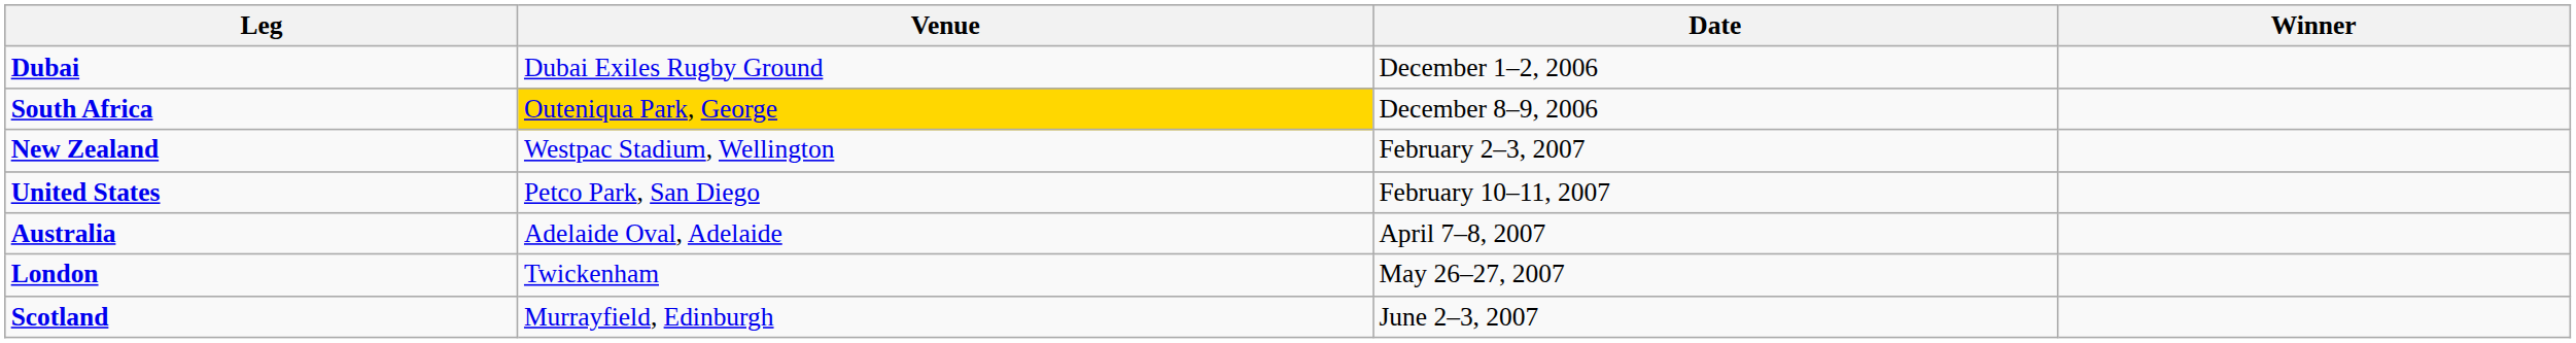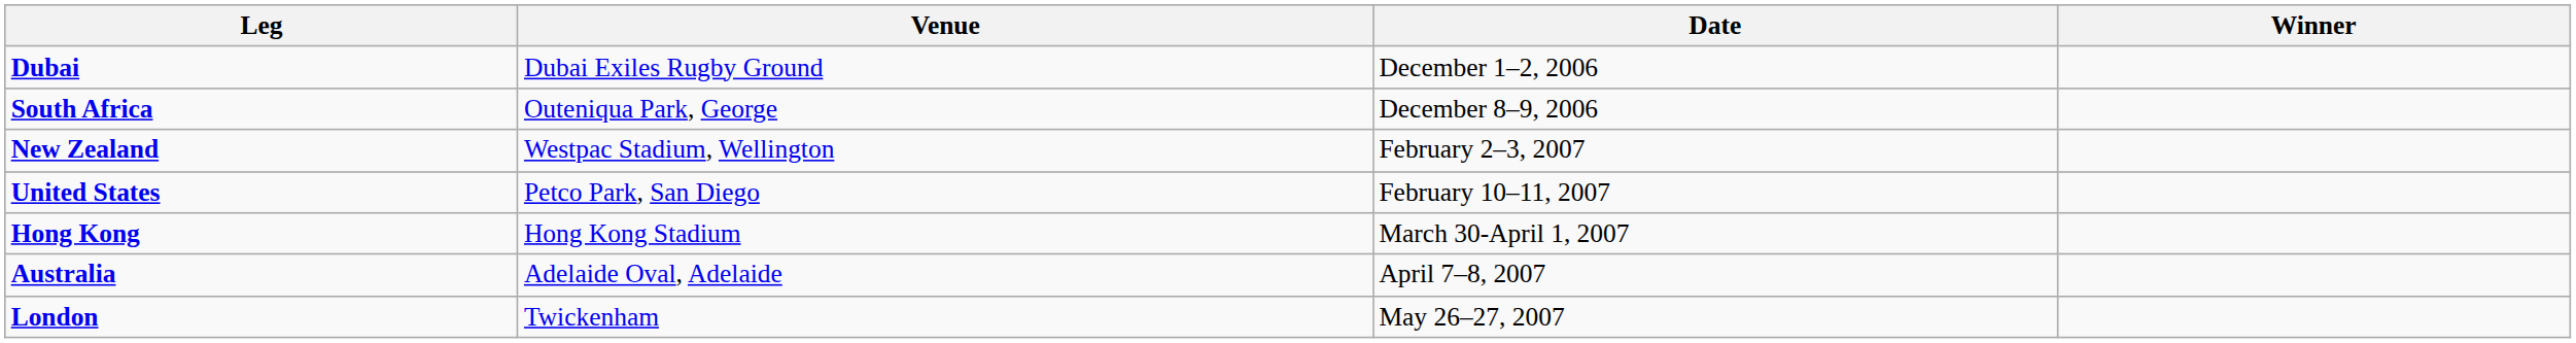South Africa | Venue: gold background -> no background
+ row: Hong Kong | Hong Kong Stadium | March 30-April 1, 2007
- row: Scotland | Murrayfield, Edinburgh | June 2–3, 2007
